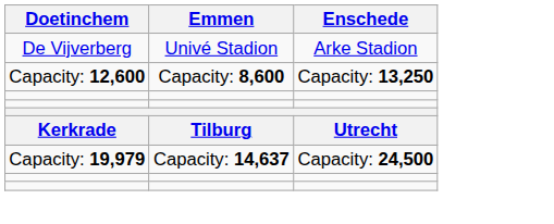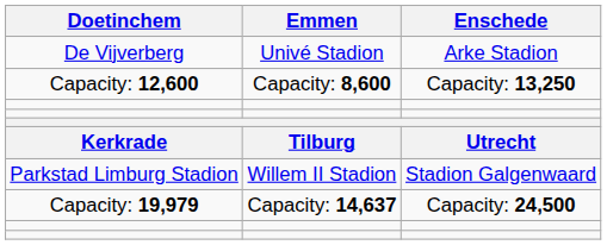+ row: Parkstad Limburg Stadion | Willem II Stadion | Stadion Galgenwaard
